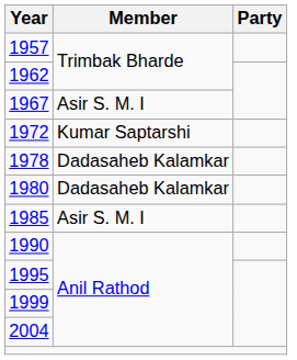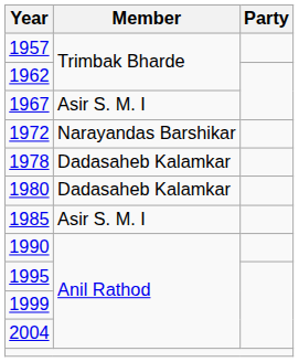1972 | Member: Kumar Saptarshi -> Narayandas Barshikar
